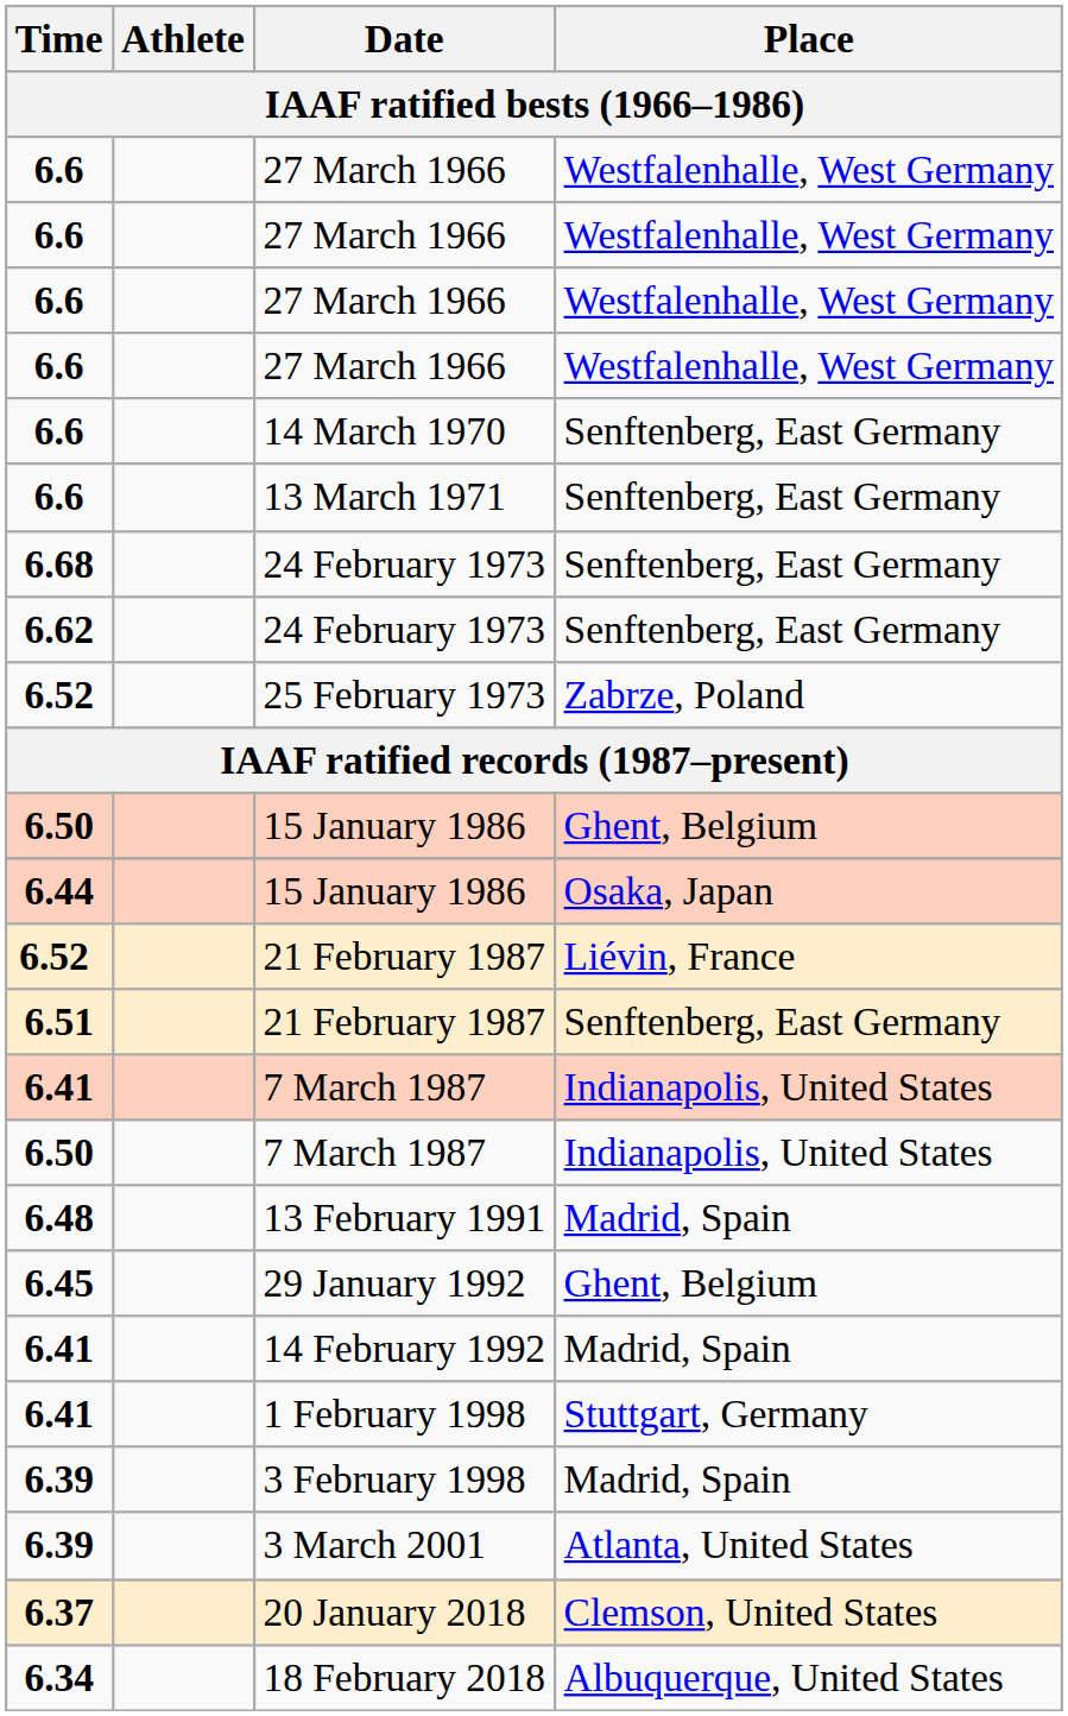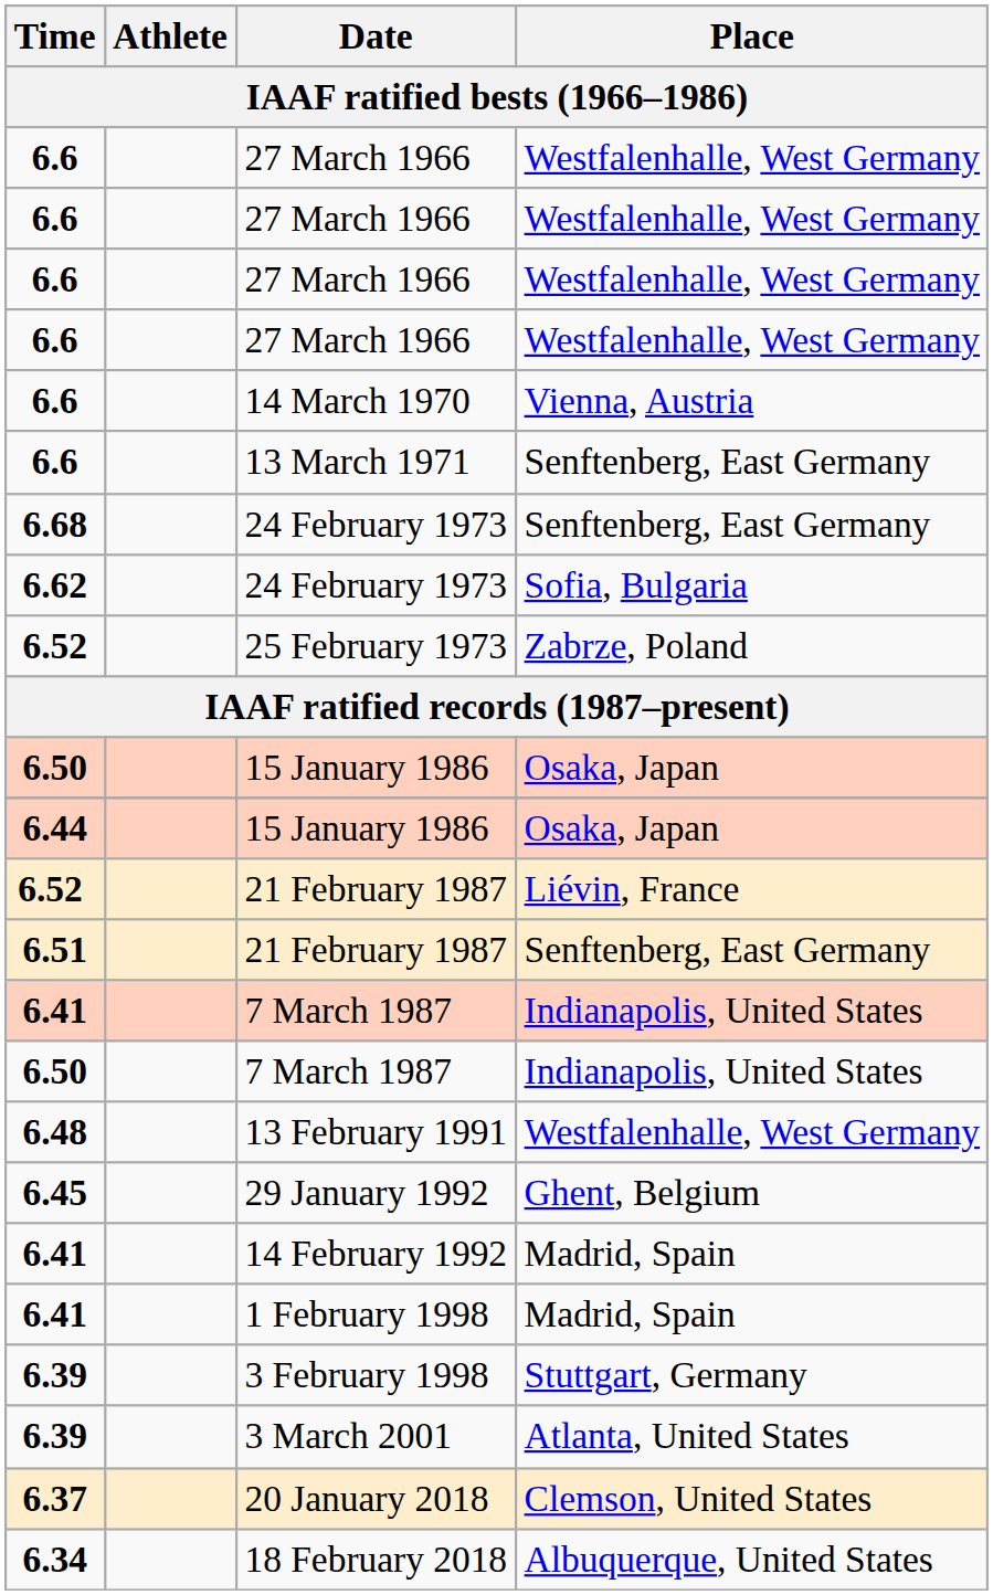14 March 1970 | Place: Senftenberg, East Germany -> Vienna, Austria
6.62 / 24 February 1973 | Place: Senftenberg, East Germany -> Sofia, Bulgaria
6.50 / 15 January 1986 | Place: Ghent, Belgium -> Osaka, Japan
13 February 1991 | Place: Madrid, Spain -> Westfalenhalle, West Germany
1 February 1998 | Place: Stuttgart, Germany -> Madrid, Spain
3 February 1998 | Place: Madrid, Spain -> Stuttgart, Germany
